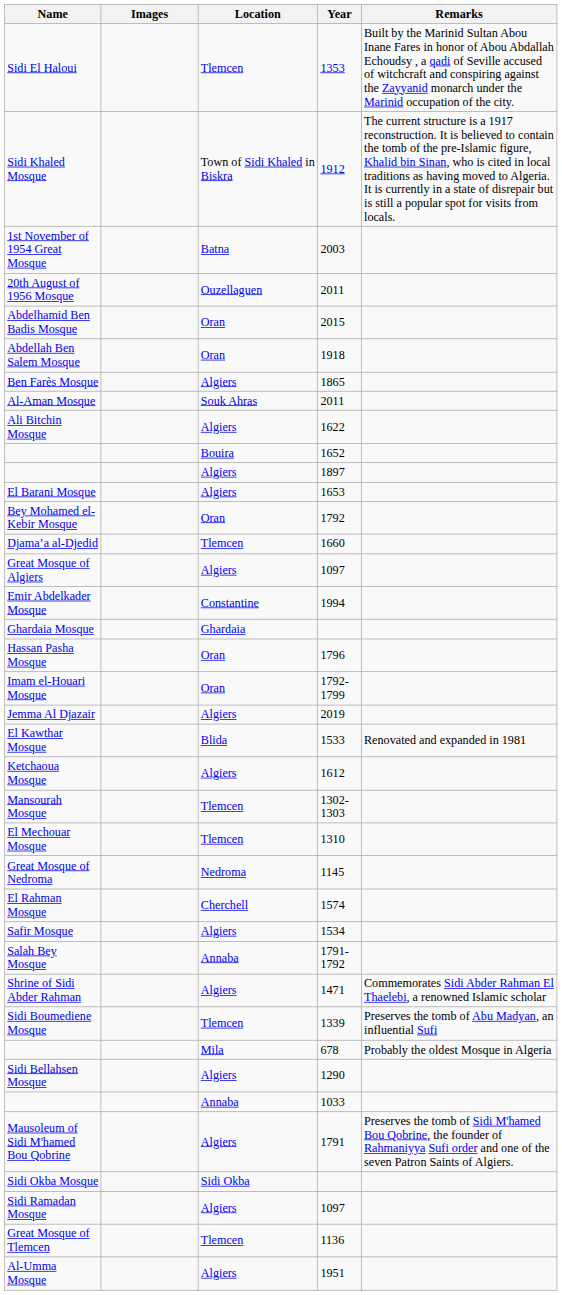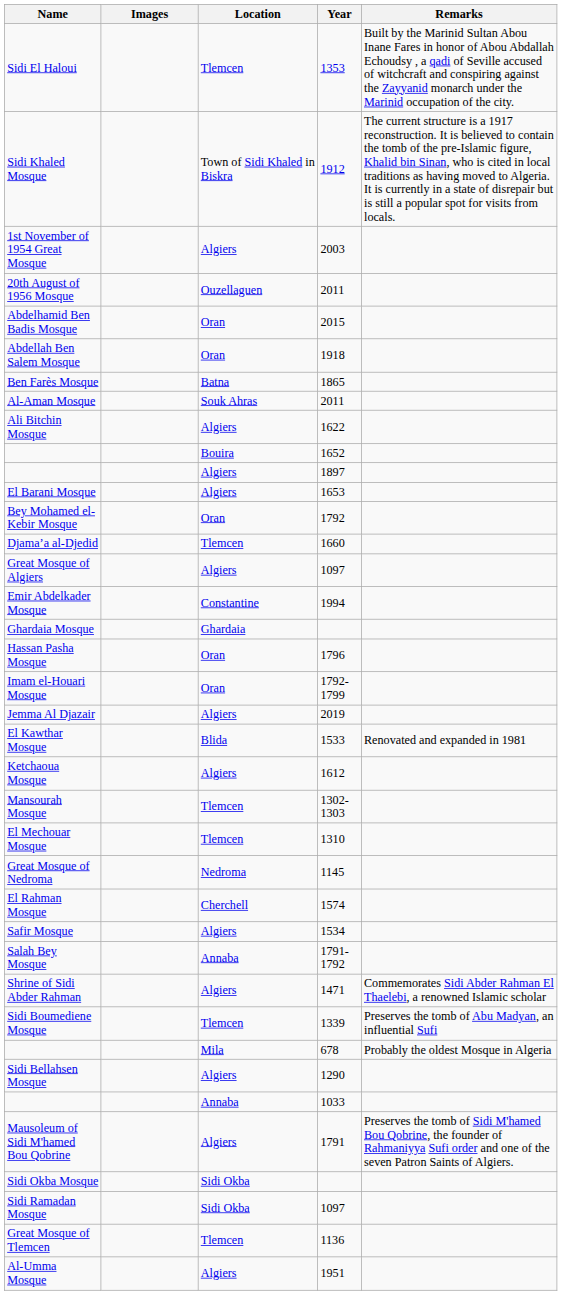1st November of 1954 Great Mosque | Location: Batna -> Algiers
Ben Farès Mosque | Location: Algiers -> Batna
Sidi Ramadan Mosque | Location: Algiers -> Sidi Okba
